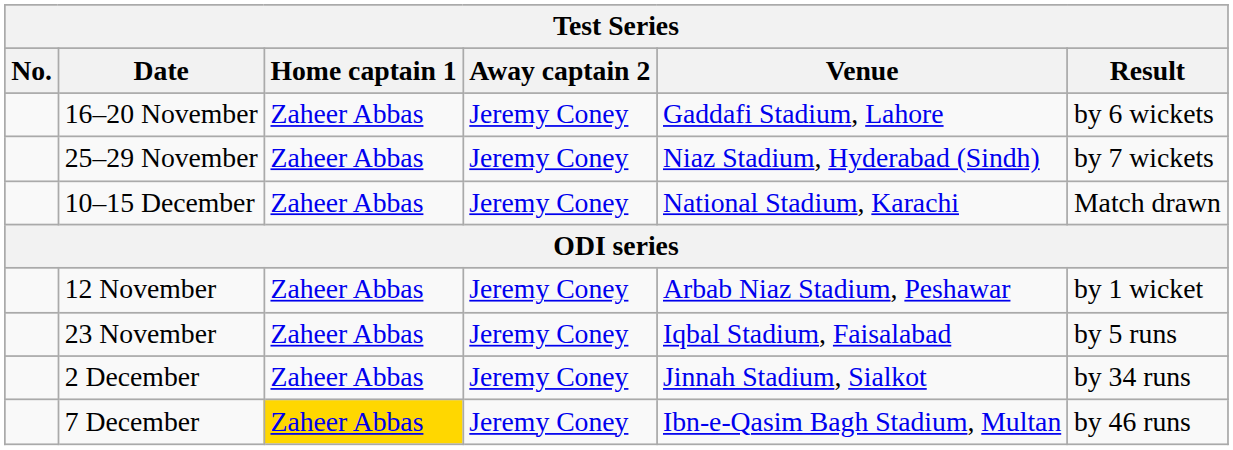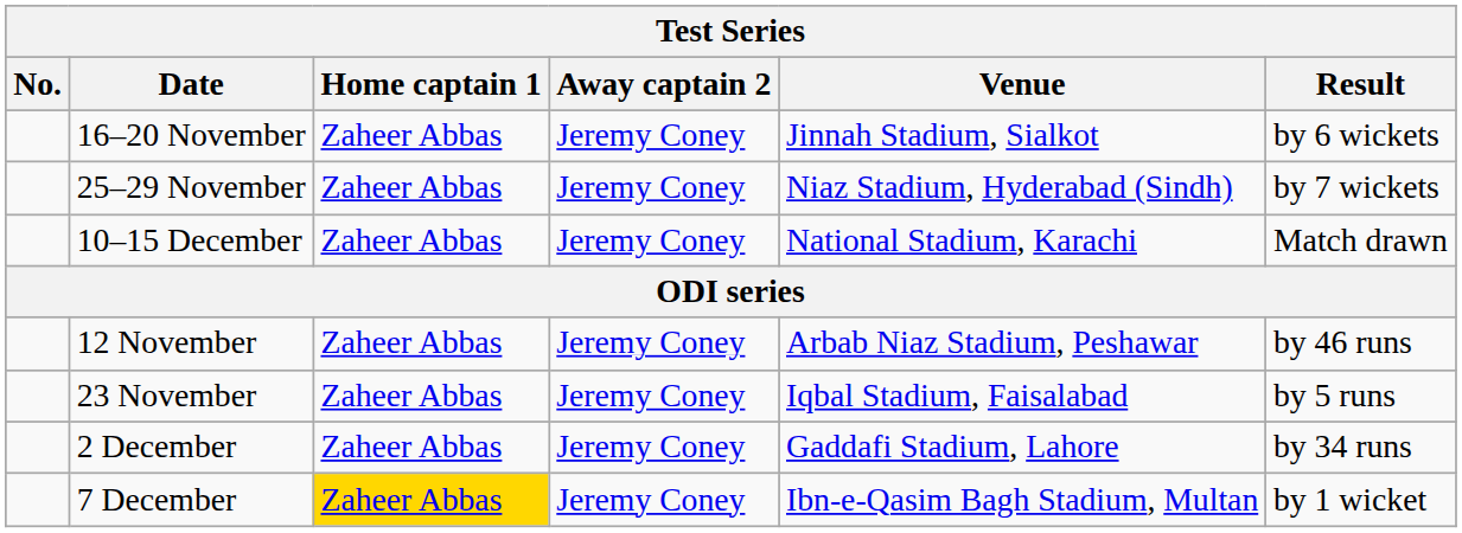16–20 November | Venue: Gaddafi Stadium, Lahore -> Jinnah Stadium, Sialkot
12 November | Result: by 1 wicket -> by 46 runs
2 December | Venue: Jinnah Stadium, Sialkot -> Gaddafi Stadium, Lahore
7 December | Result: by 46 runs -> by 1 wicket
